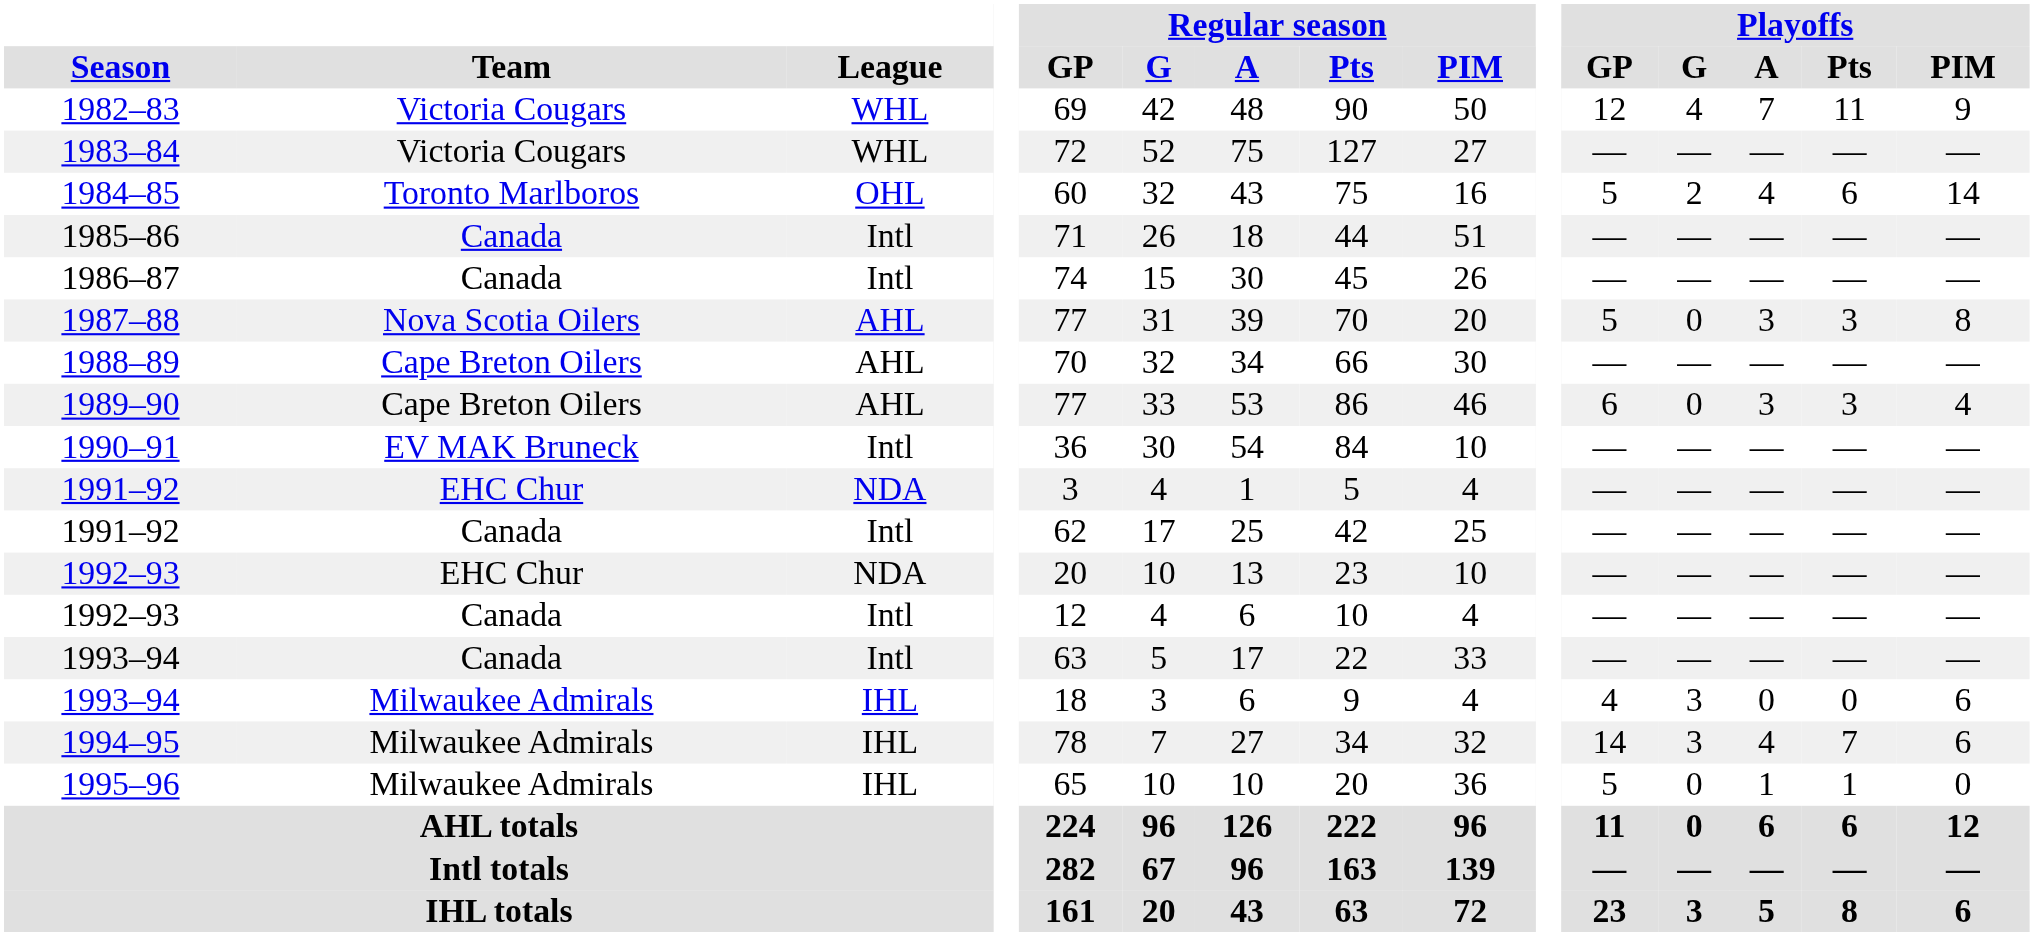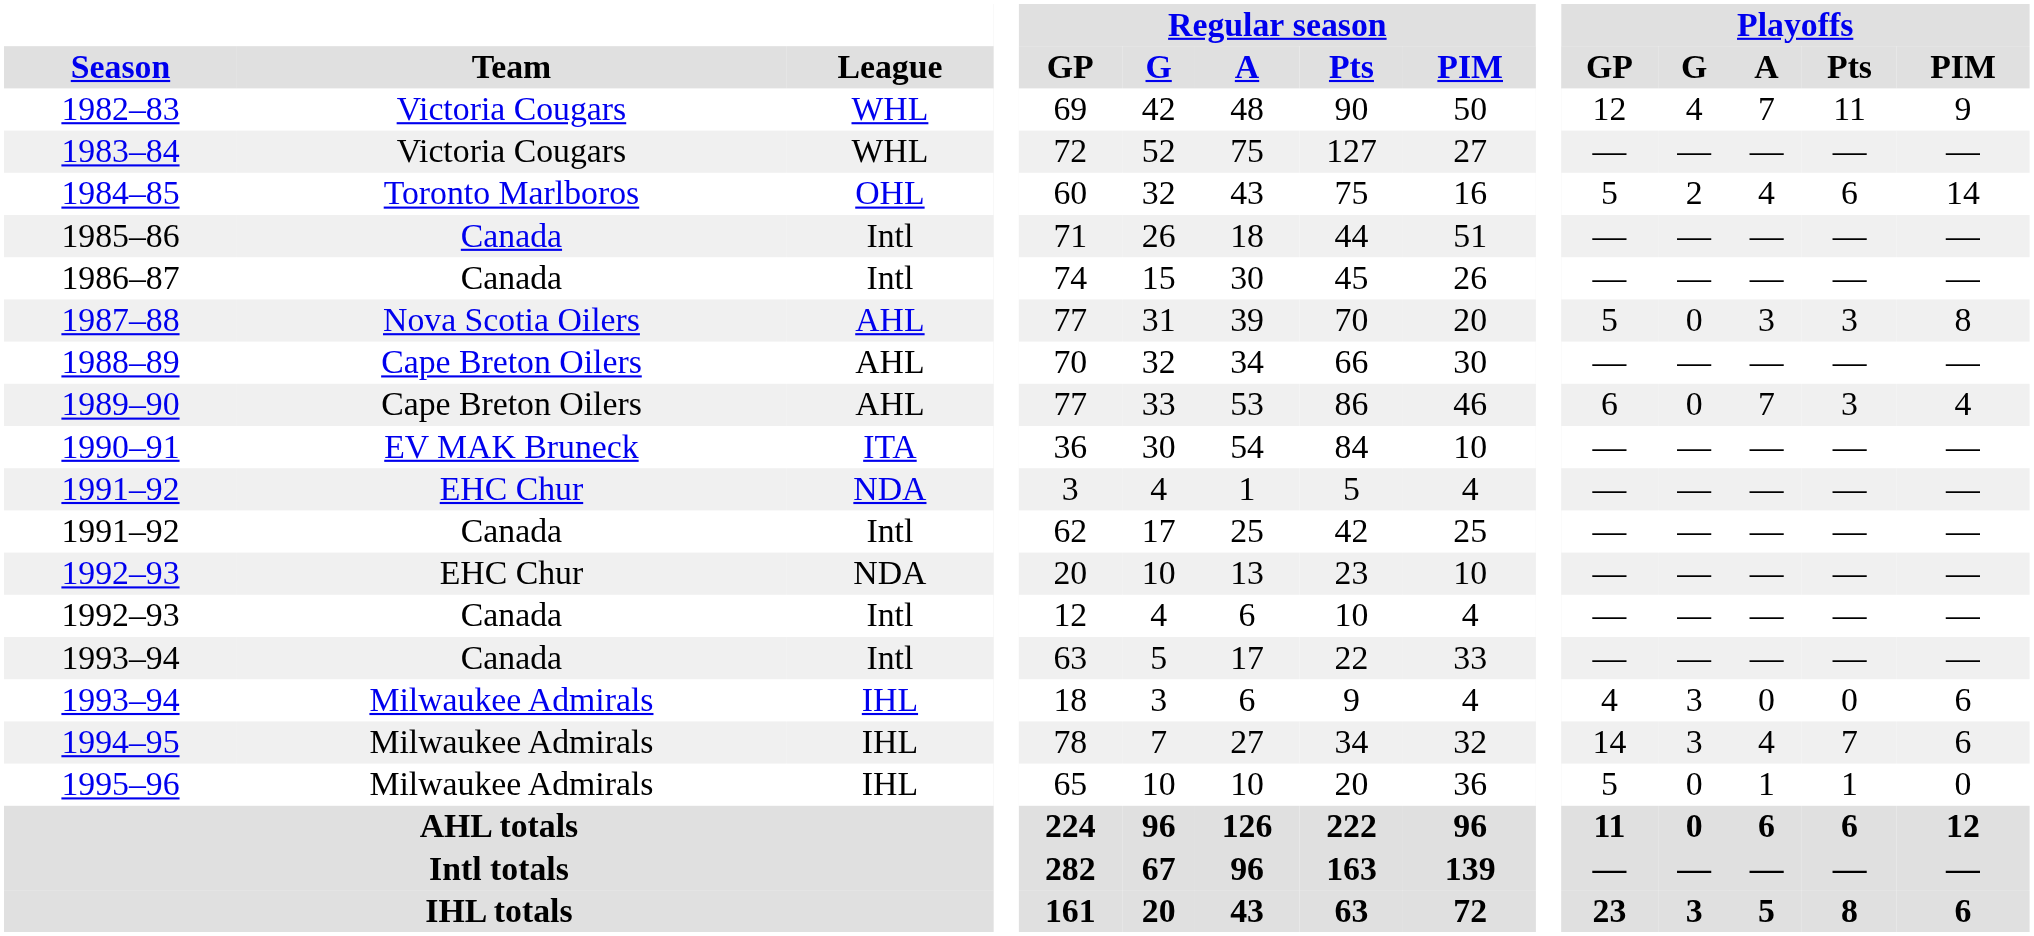1989–90 | Playoffs / A: 3 -> 7
1990–91 | League: Intl -> ITA
